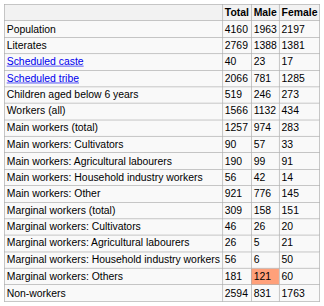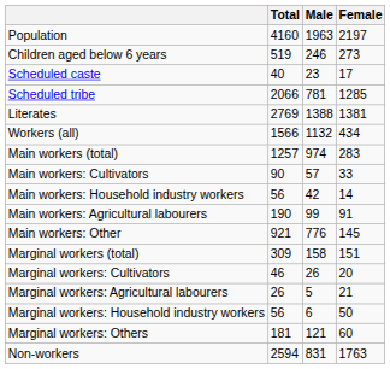rows swapped: Children aged below 6 years <-> Literates
rows swapped: Main workers: Agricultural labourers <-> Main workers: Household industry workers
Marginal workers: Others | Male: lightsalmon background -> no background
